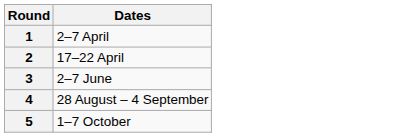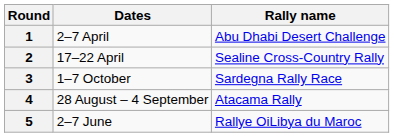+ column: Rally name | Abu Dhabi Desert Challenge | Sealine Cross-Country Rally | Sardegna Rally Race | Atacama Rally | Rallye OiLibya du Maroc
3 | Dates: 2–7 June -> 1–7 October
5 | Dates: 1–7 October -> 2–7 June
